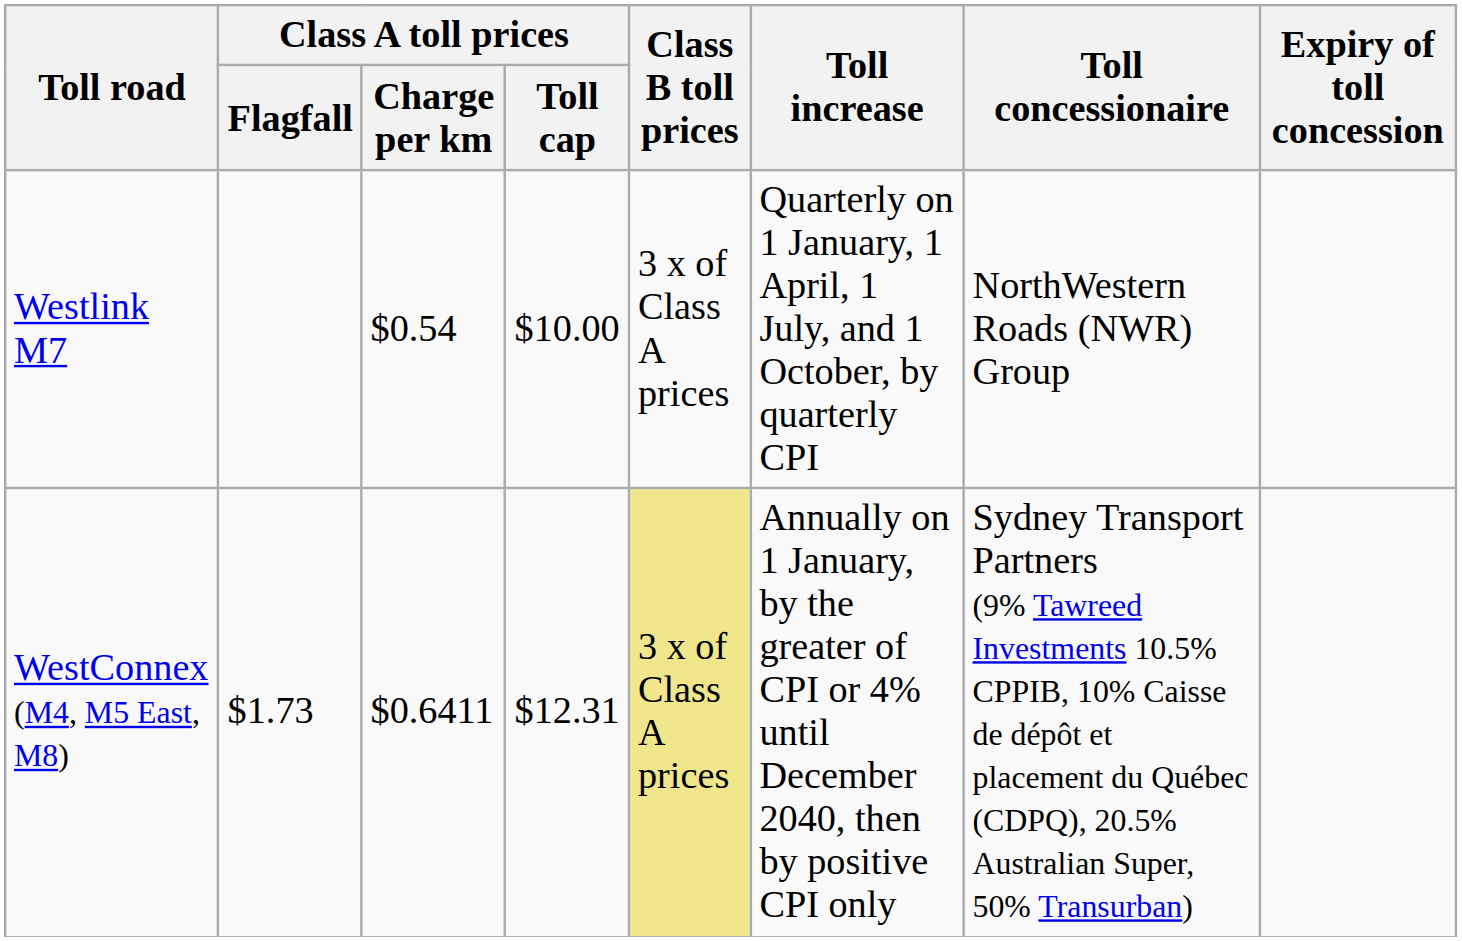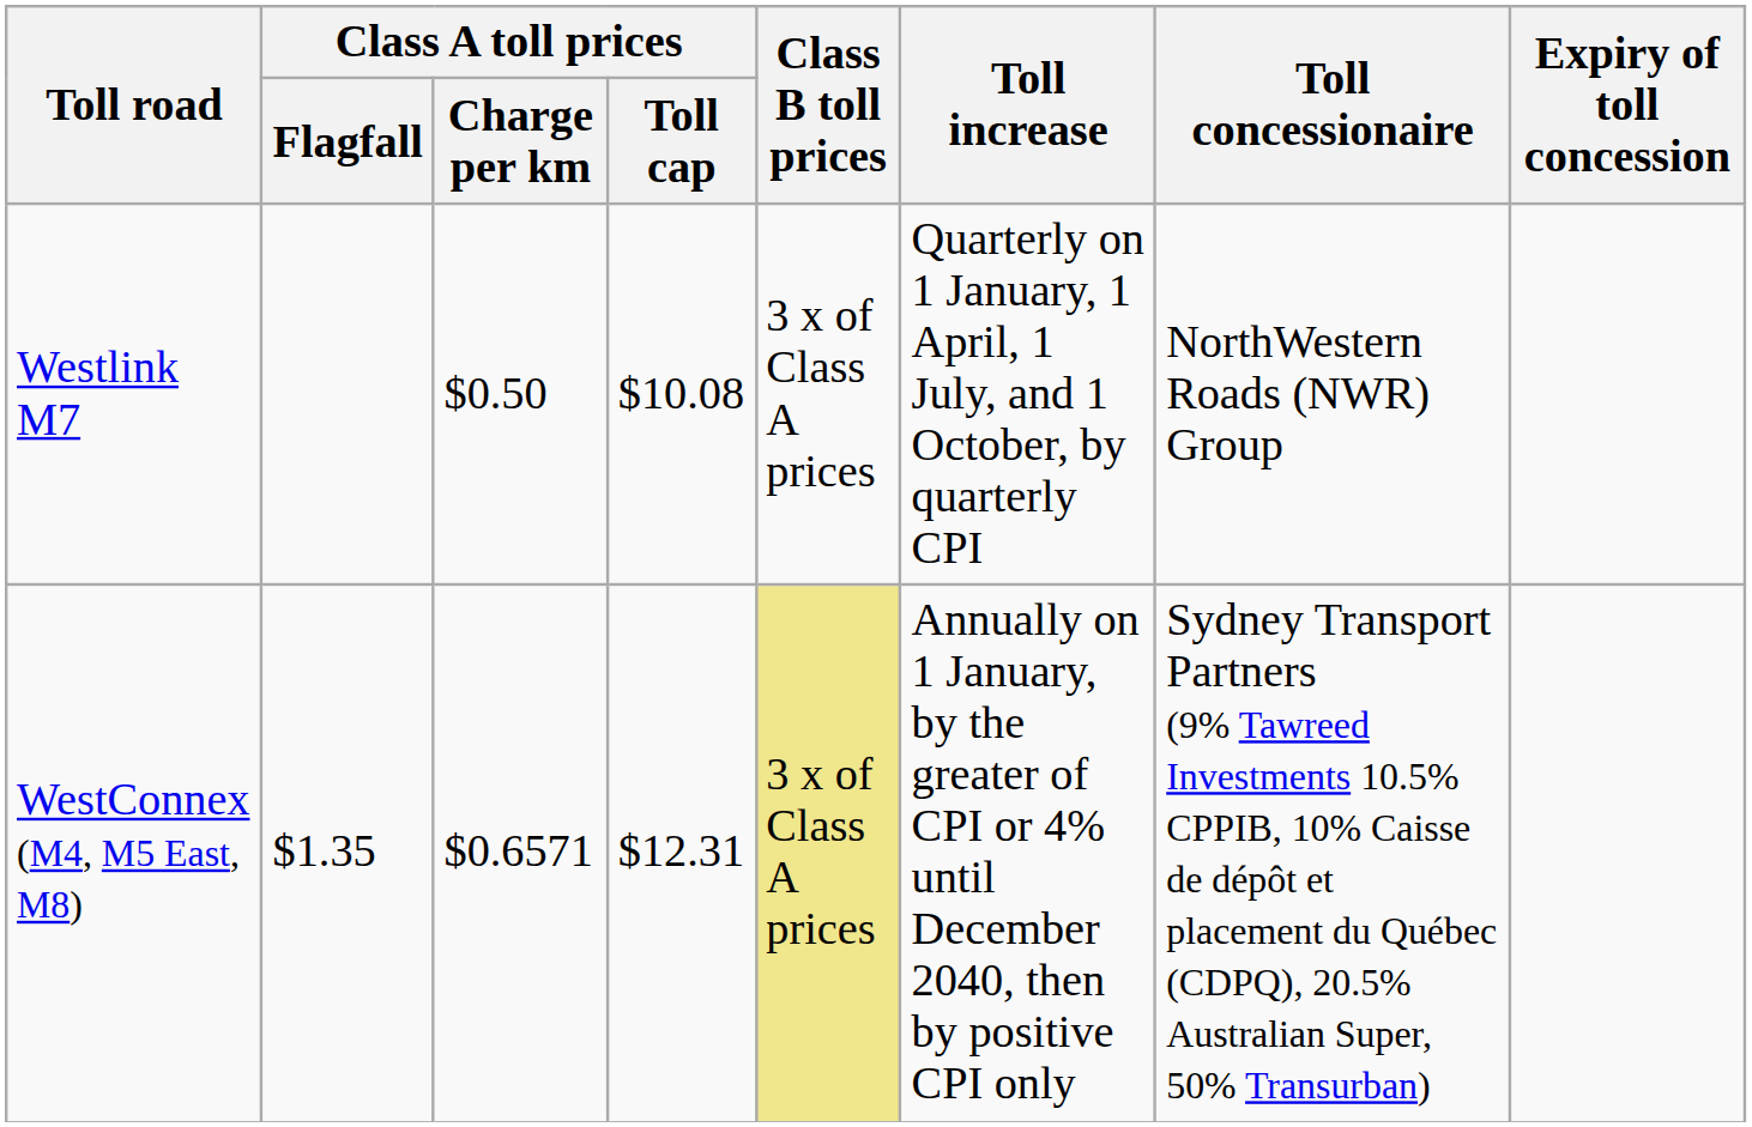Westlink M7 | Class A toll prices / Charge per km: $0.54 -> $0.50
Westlink M7 | Class A toll prices / Toll cap: $10.00 -> $10.08
WestConnex (M4, M5 East, M8) | Class A toll prices / Flagfall: $1.73 -> $1.35
WestConnex (M4, M5 East, M8) | Class A toll prices / Charge per km: $0.6411 -> $0.6571
